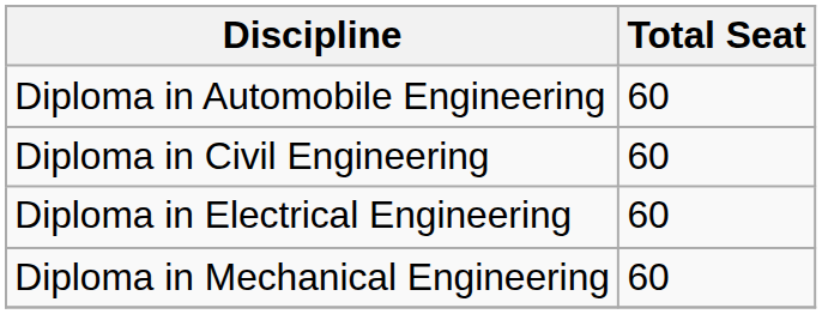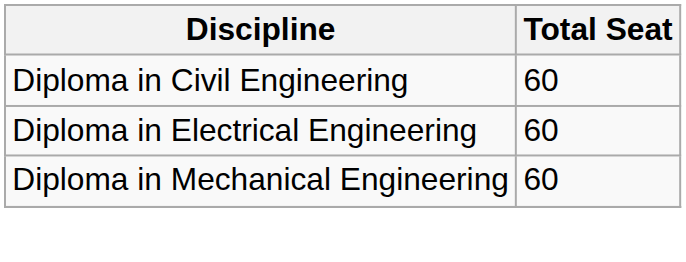- row: Diploma in Automobile Engineering | 60
